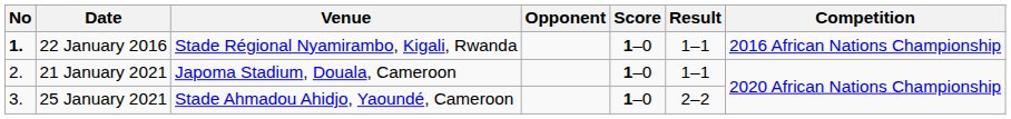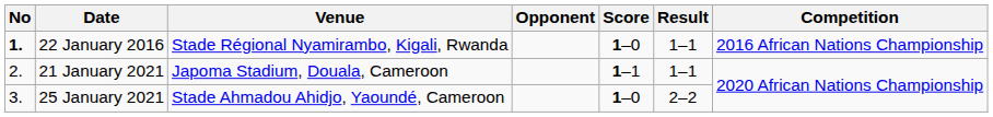21 January 2021 | Score: 1–0 -> 1–1
